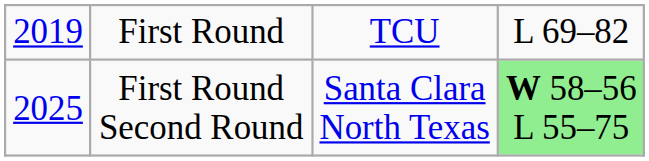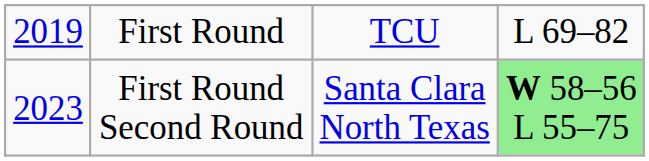First Round Second Round | column 1: 2025 -> 2023
